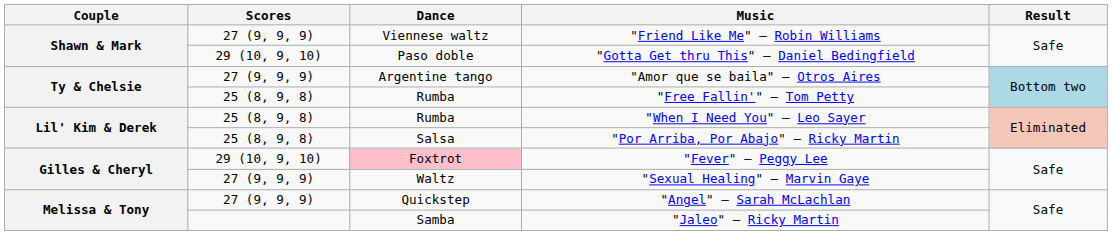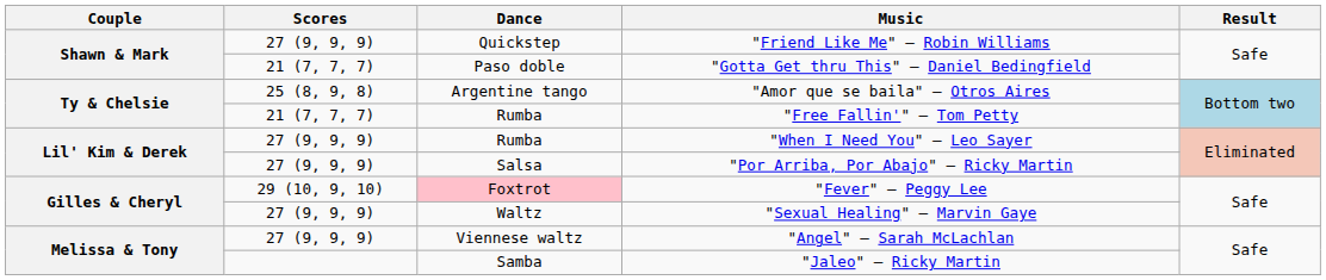"Friend Like Me" — Robin Williams | Dance: Viennese waltz -> Quickstep
"Gotta Get thru This" — Daniel Bedingfield | Scores: 29 (10, 9, 10) -> 21 (7, 7, 7)
"Amor que se baila" — Otros Aires | Scores: 27 (9, 9, 9) -> 25 (8, 9, 8)
"Free Fallin'" — Tom Petty | Scores: 25 (8, 9, 8) -> 21 (7, 7, 7)
"When I Need You" — Leo Sayer | Scores: 25 (8, 9, 8) -> 27 (9, 9, 9)
"Por Arriba, Por Abajo" — Ricky Martin | Scores: 25 (8, 9, 8) -> 27 (9, 9, 9)
"Angel" — Sarah McLachlan | Dance: Quickstep -> Viennese waltz
